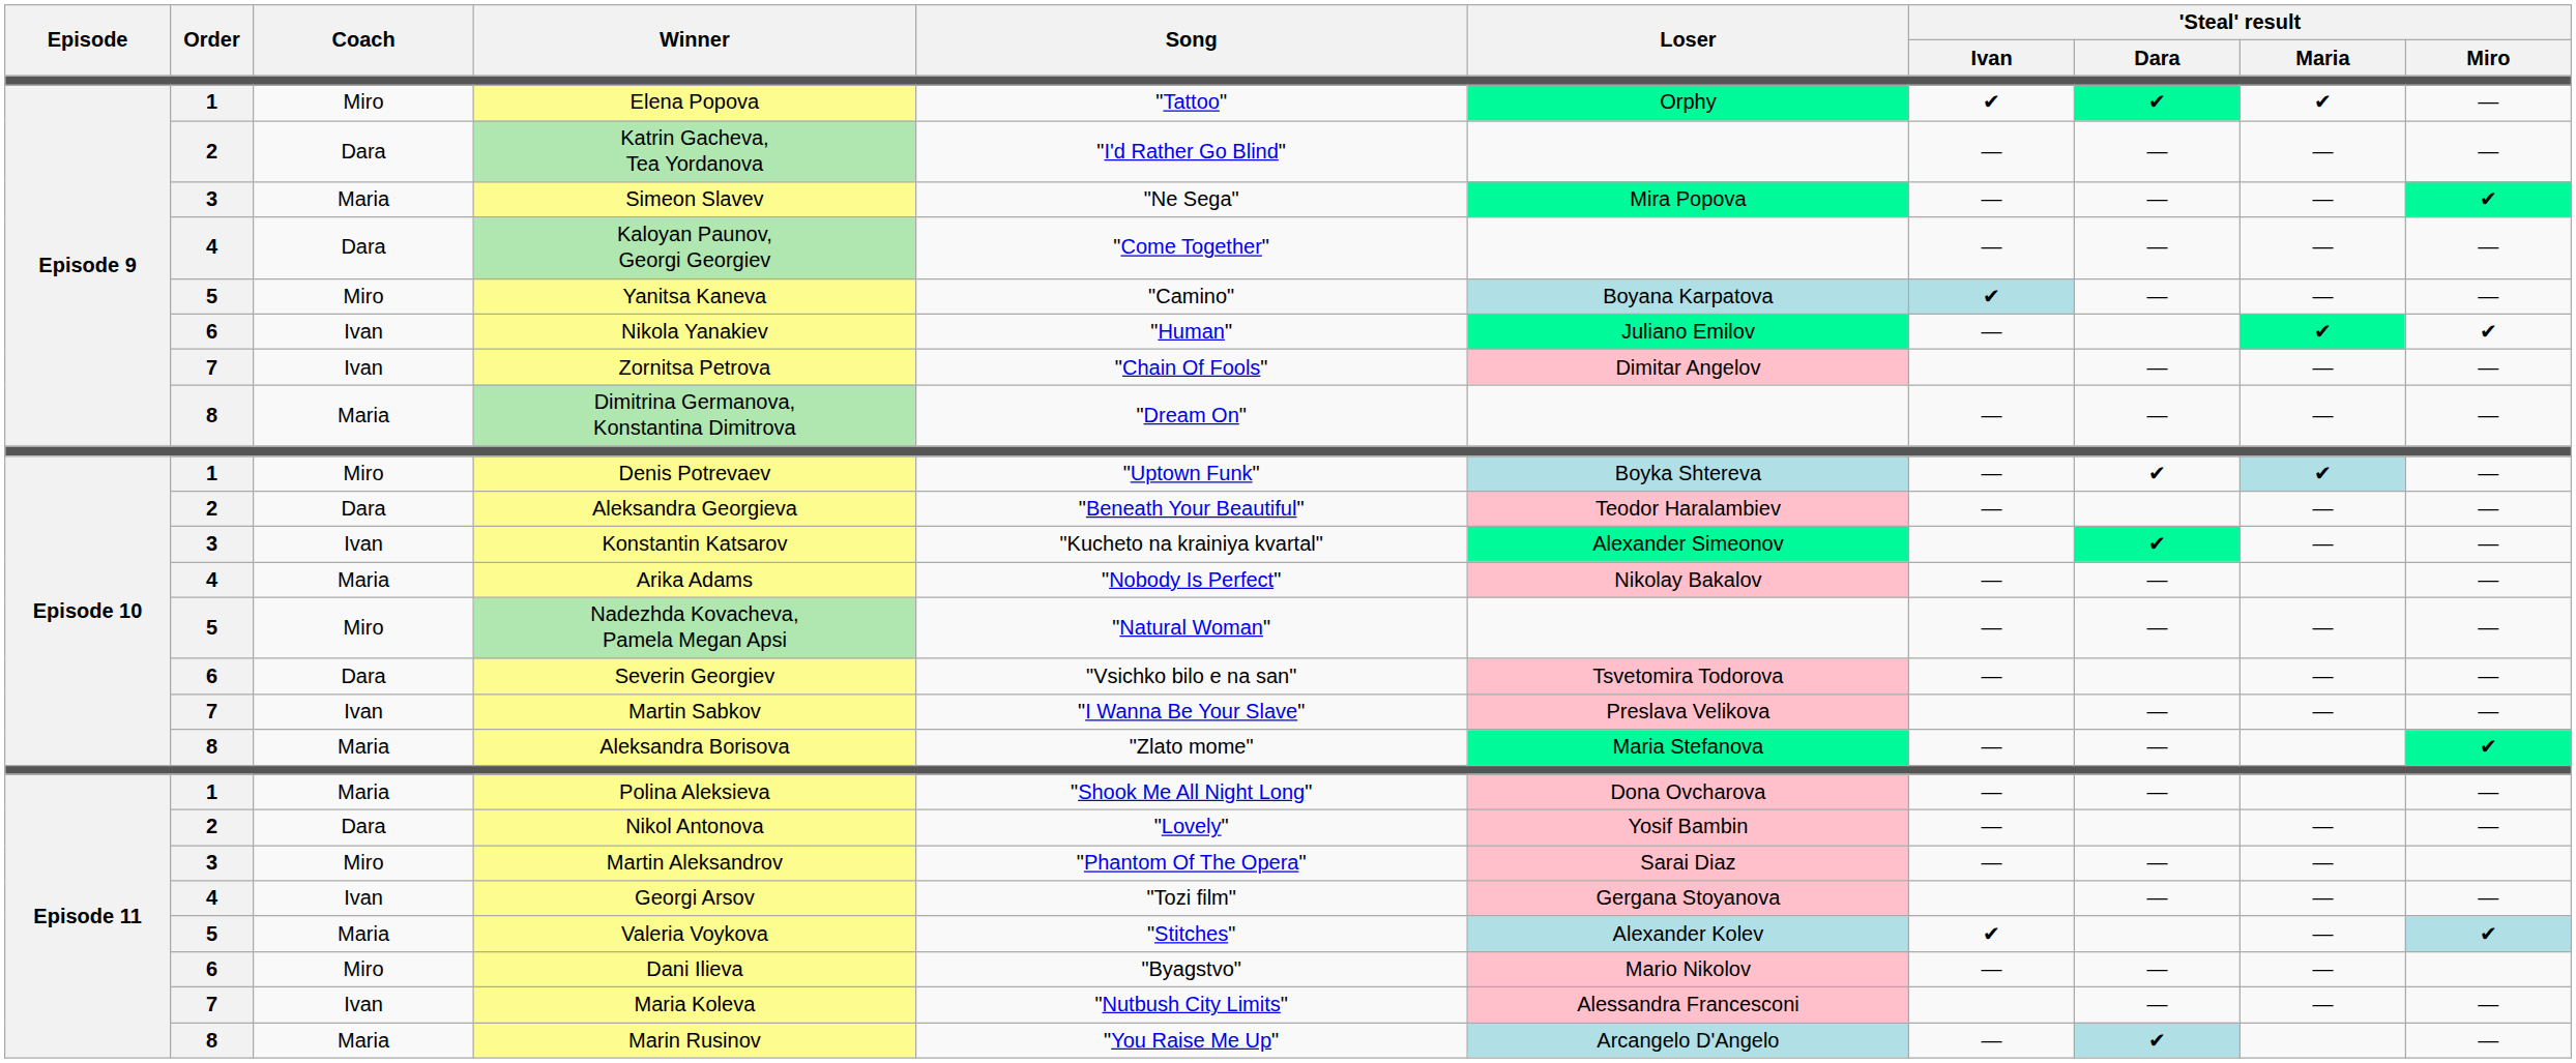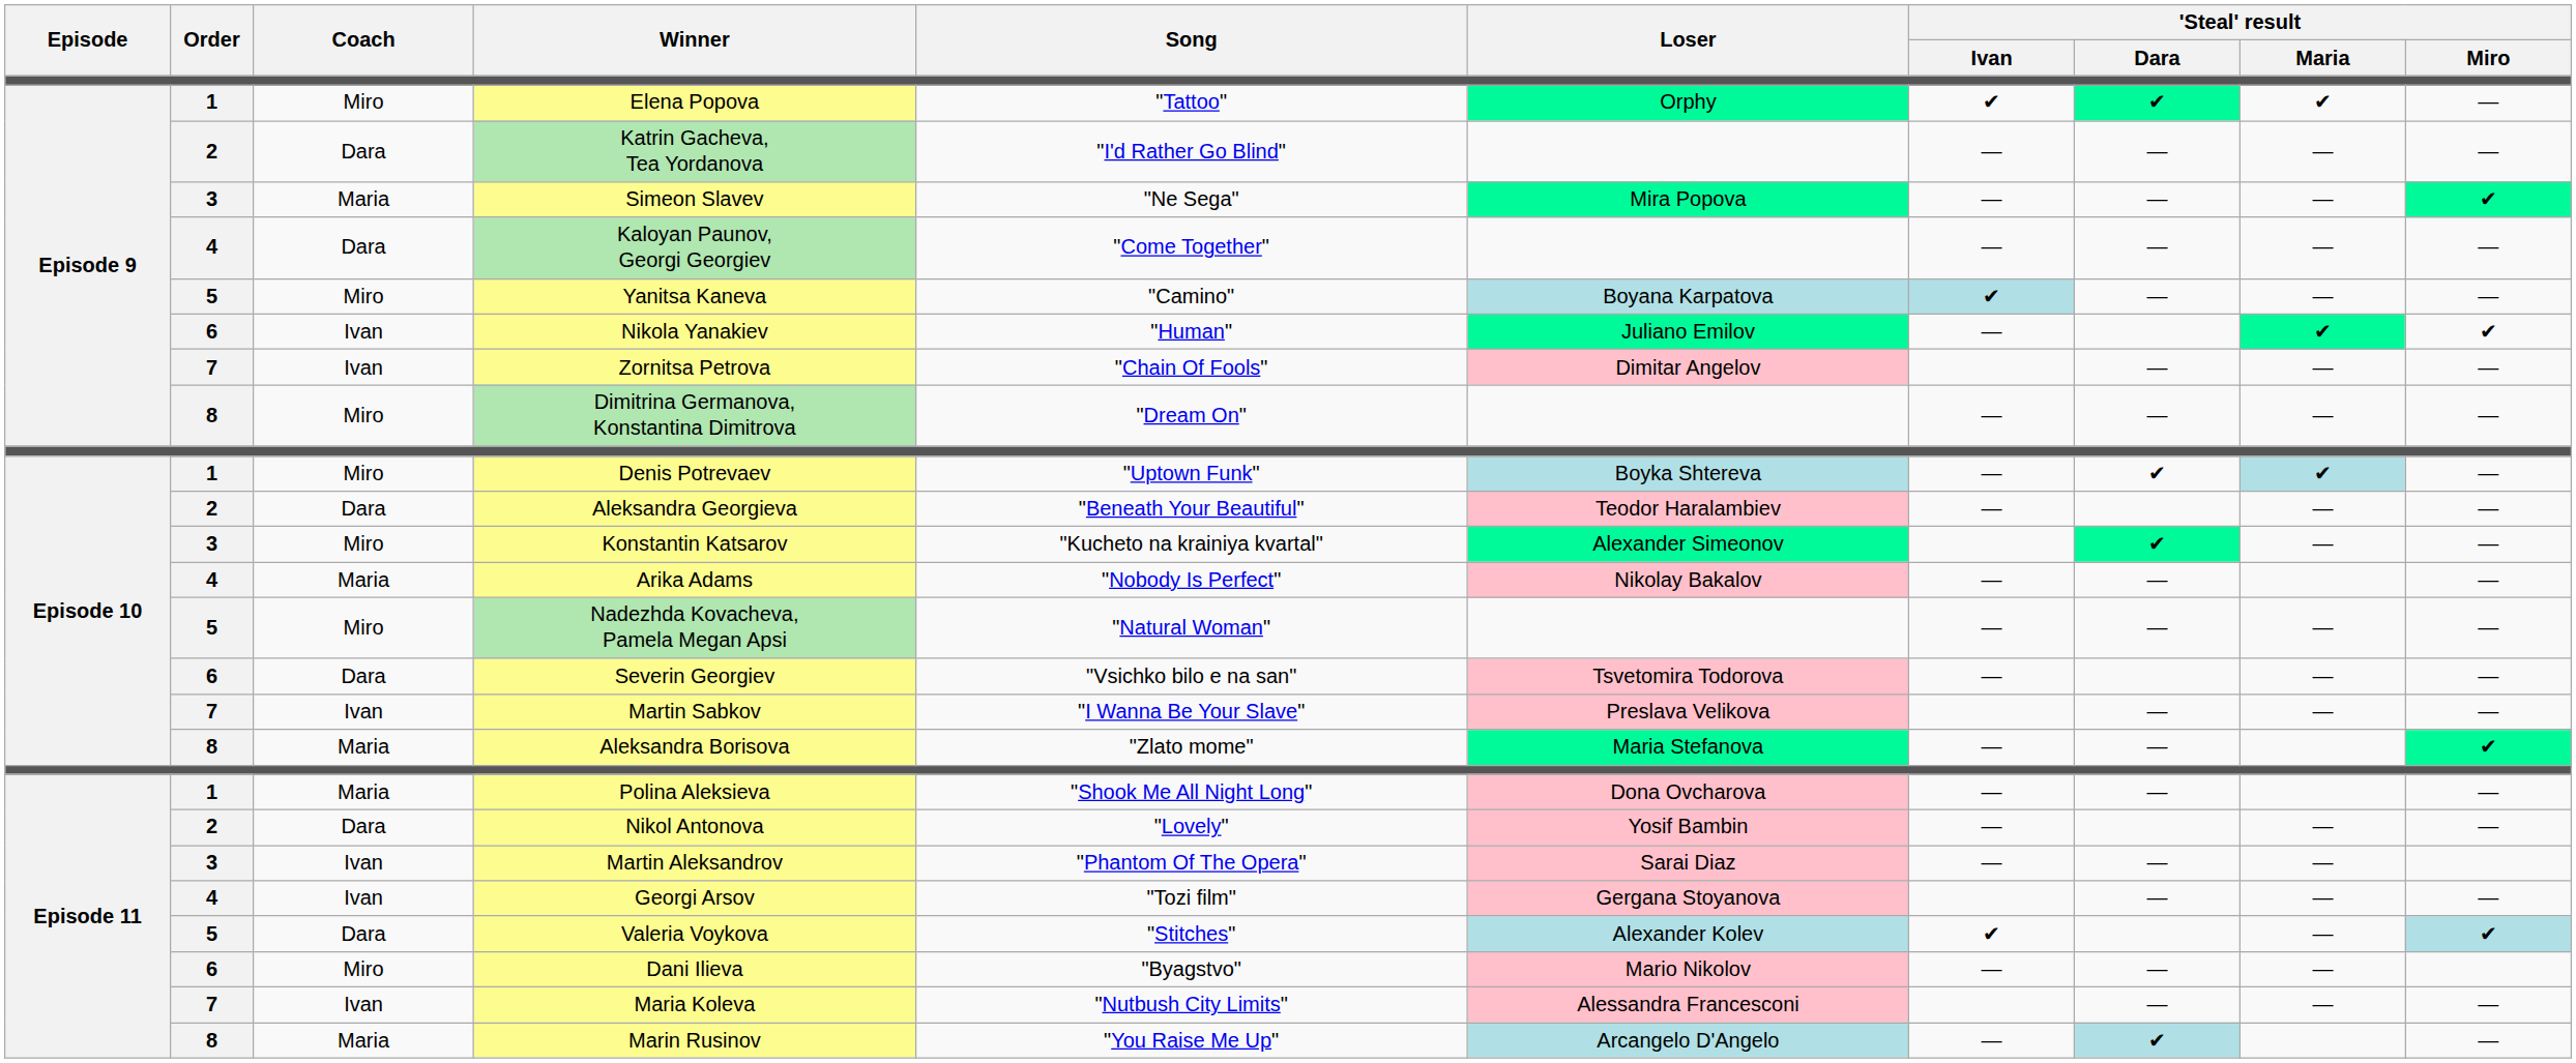Dimitrina Germanova, Konstantina Dimitrova | Coach: Maria -> Miro
Konstantin Katsarov | Coach: Ivan -> Miro
Martin Aleksandrov | Coach: Miro -> Ivan
Valeria Voykova | Coach: Maria -> Dara
